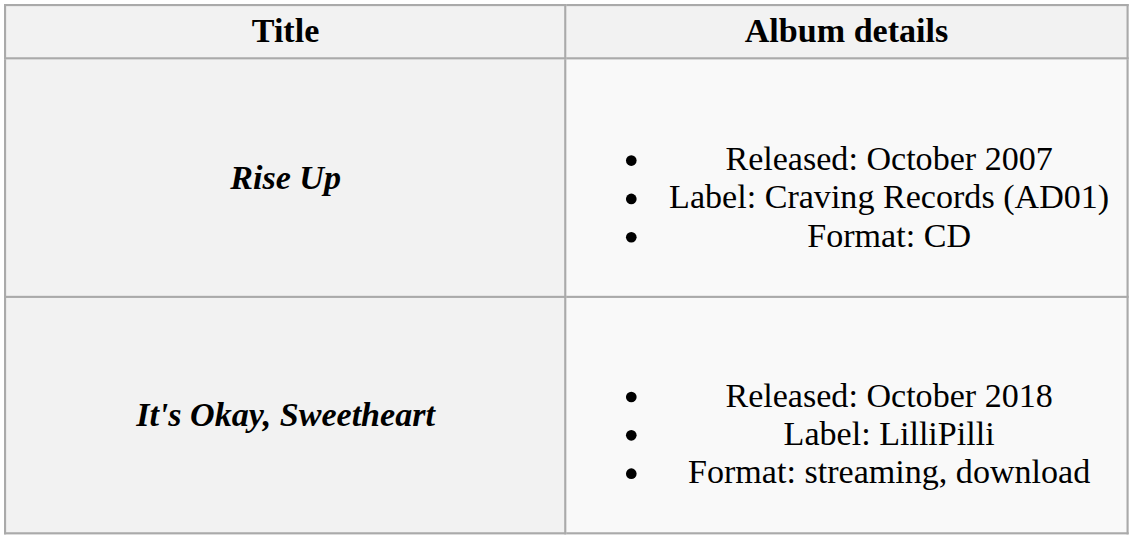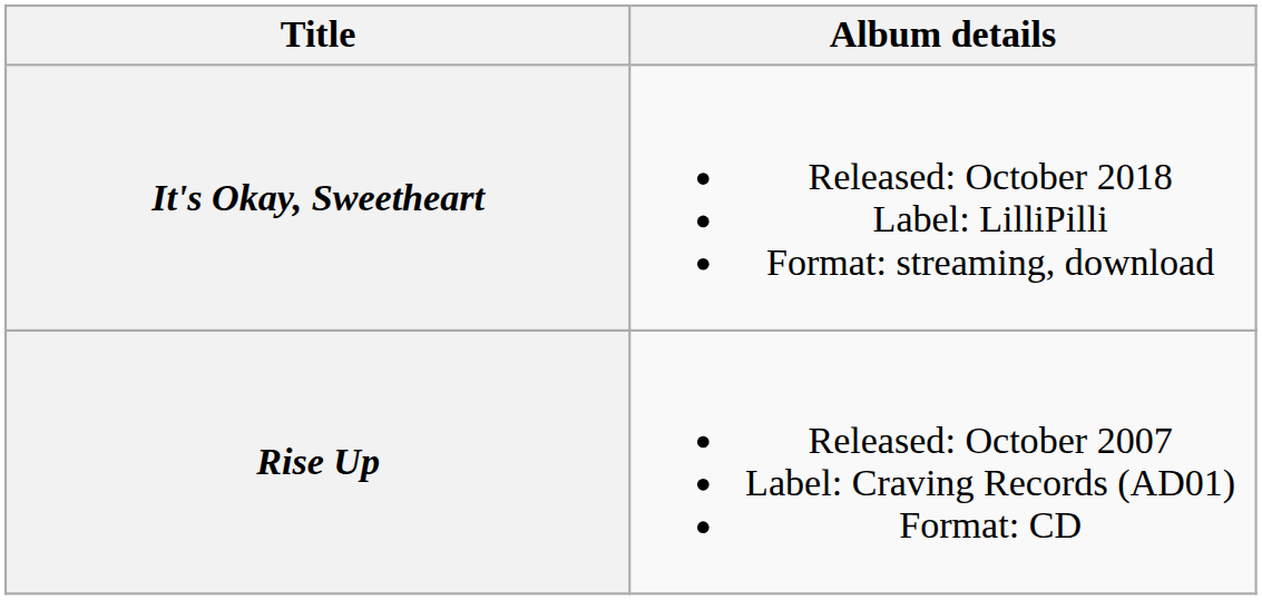rows swapped: Rise Up <-> It's Okay, Sweetheart
